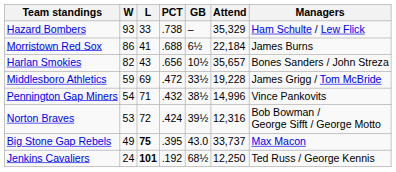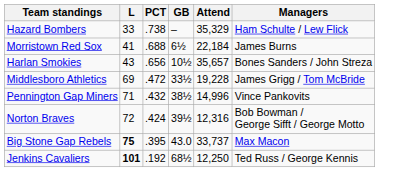- column: W | 93 | 86 | 82 | 59 | 54 | 53 | 49 | 24
